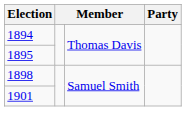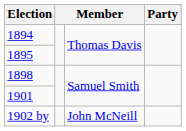+ row: 1902 by | John McNeill
